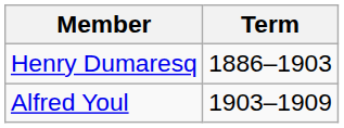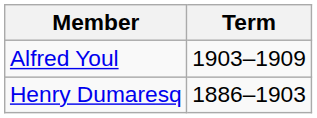rows swapped: Henry Dumaresq <-> Alfred Youl
